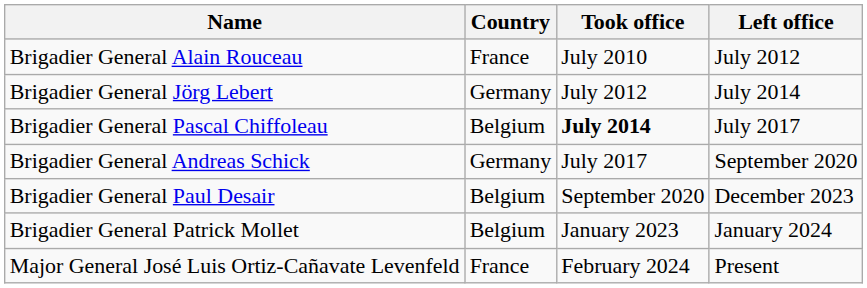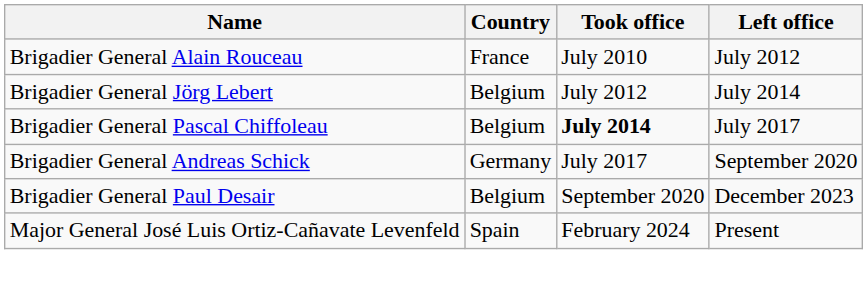Brigadier General Jörg Lebert | Country: Germany -> Belgium
- row: Brigadier General Patrick Mollet | Belgium | January 2023 | January 2024
Major General José Luis Ortiz-Cañavate Levenfeld | Country: France -> Spain
